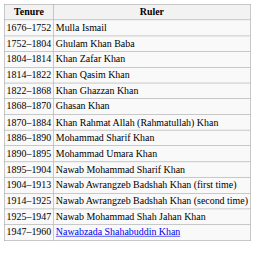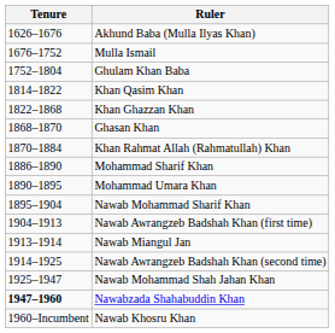+ row: 1626–1676 | Akhund Baba (Mulla Ilyas Khan)
- row: 1804–1814 | Khan Zafar Khan
+ row: 1913–1914 | Nawab Miangul Jan
Nawabzada Shahabuddin Khan | Tenure: normal -> bold
+ row: 1960–Incumbent | Nawab Khosru Khan
